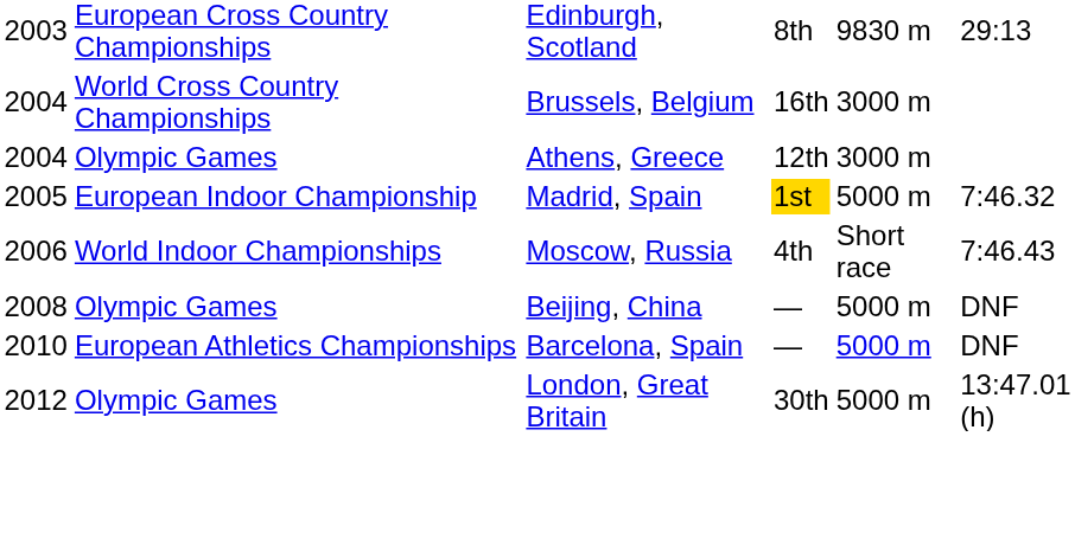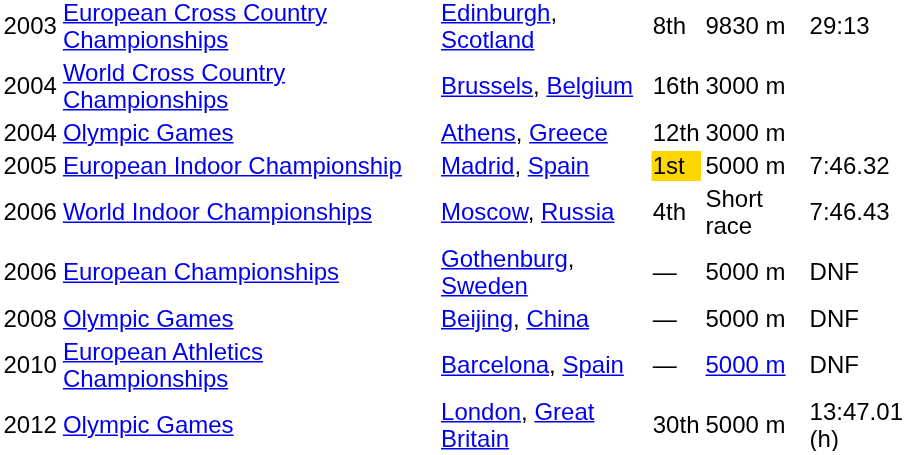+ row: 2006 | European Championships | Gothenburg, Sweden | — | 5000 m | DNF
